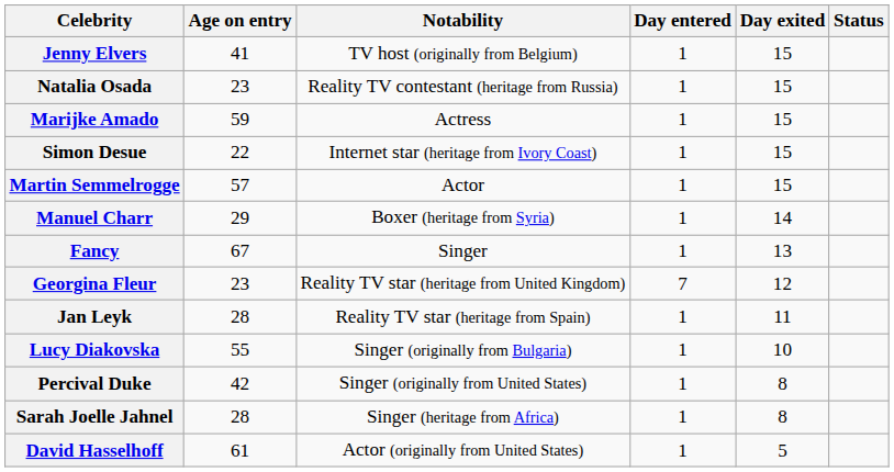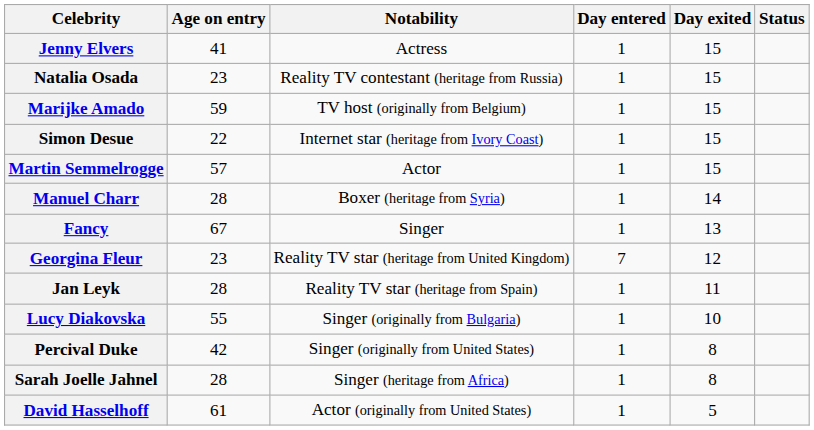Jenny Elvers | Notability: TV host (originally from Belgium) -> Actress
Marijke Amado | Notability: Actress -> TV host (originally from Belgium)
Manuel Charr | Age on entry: 29 -> 28
